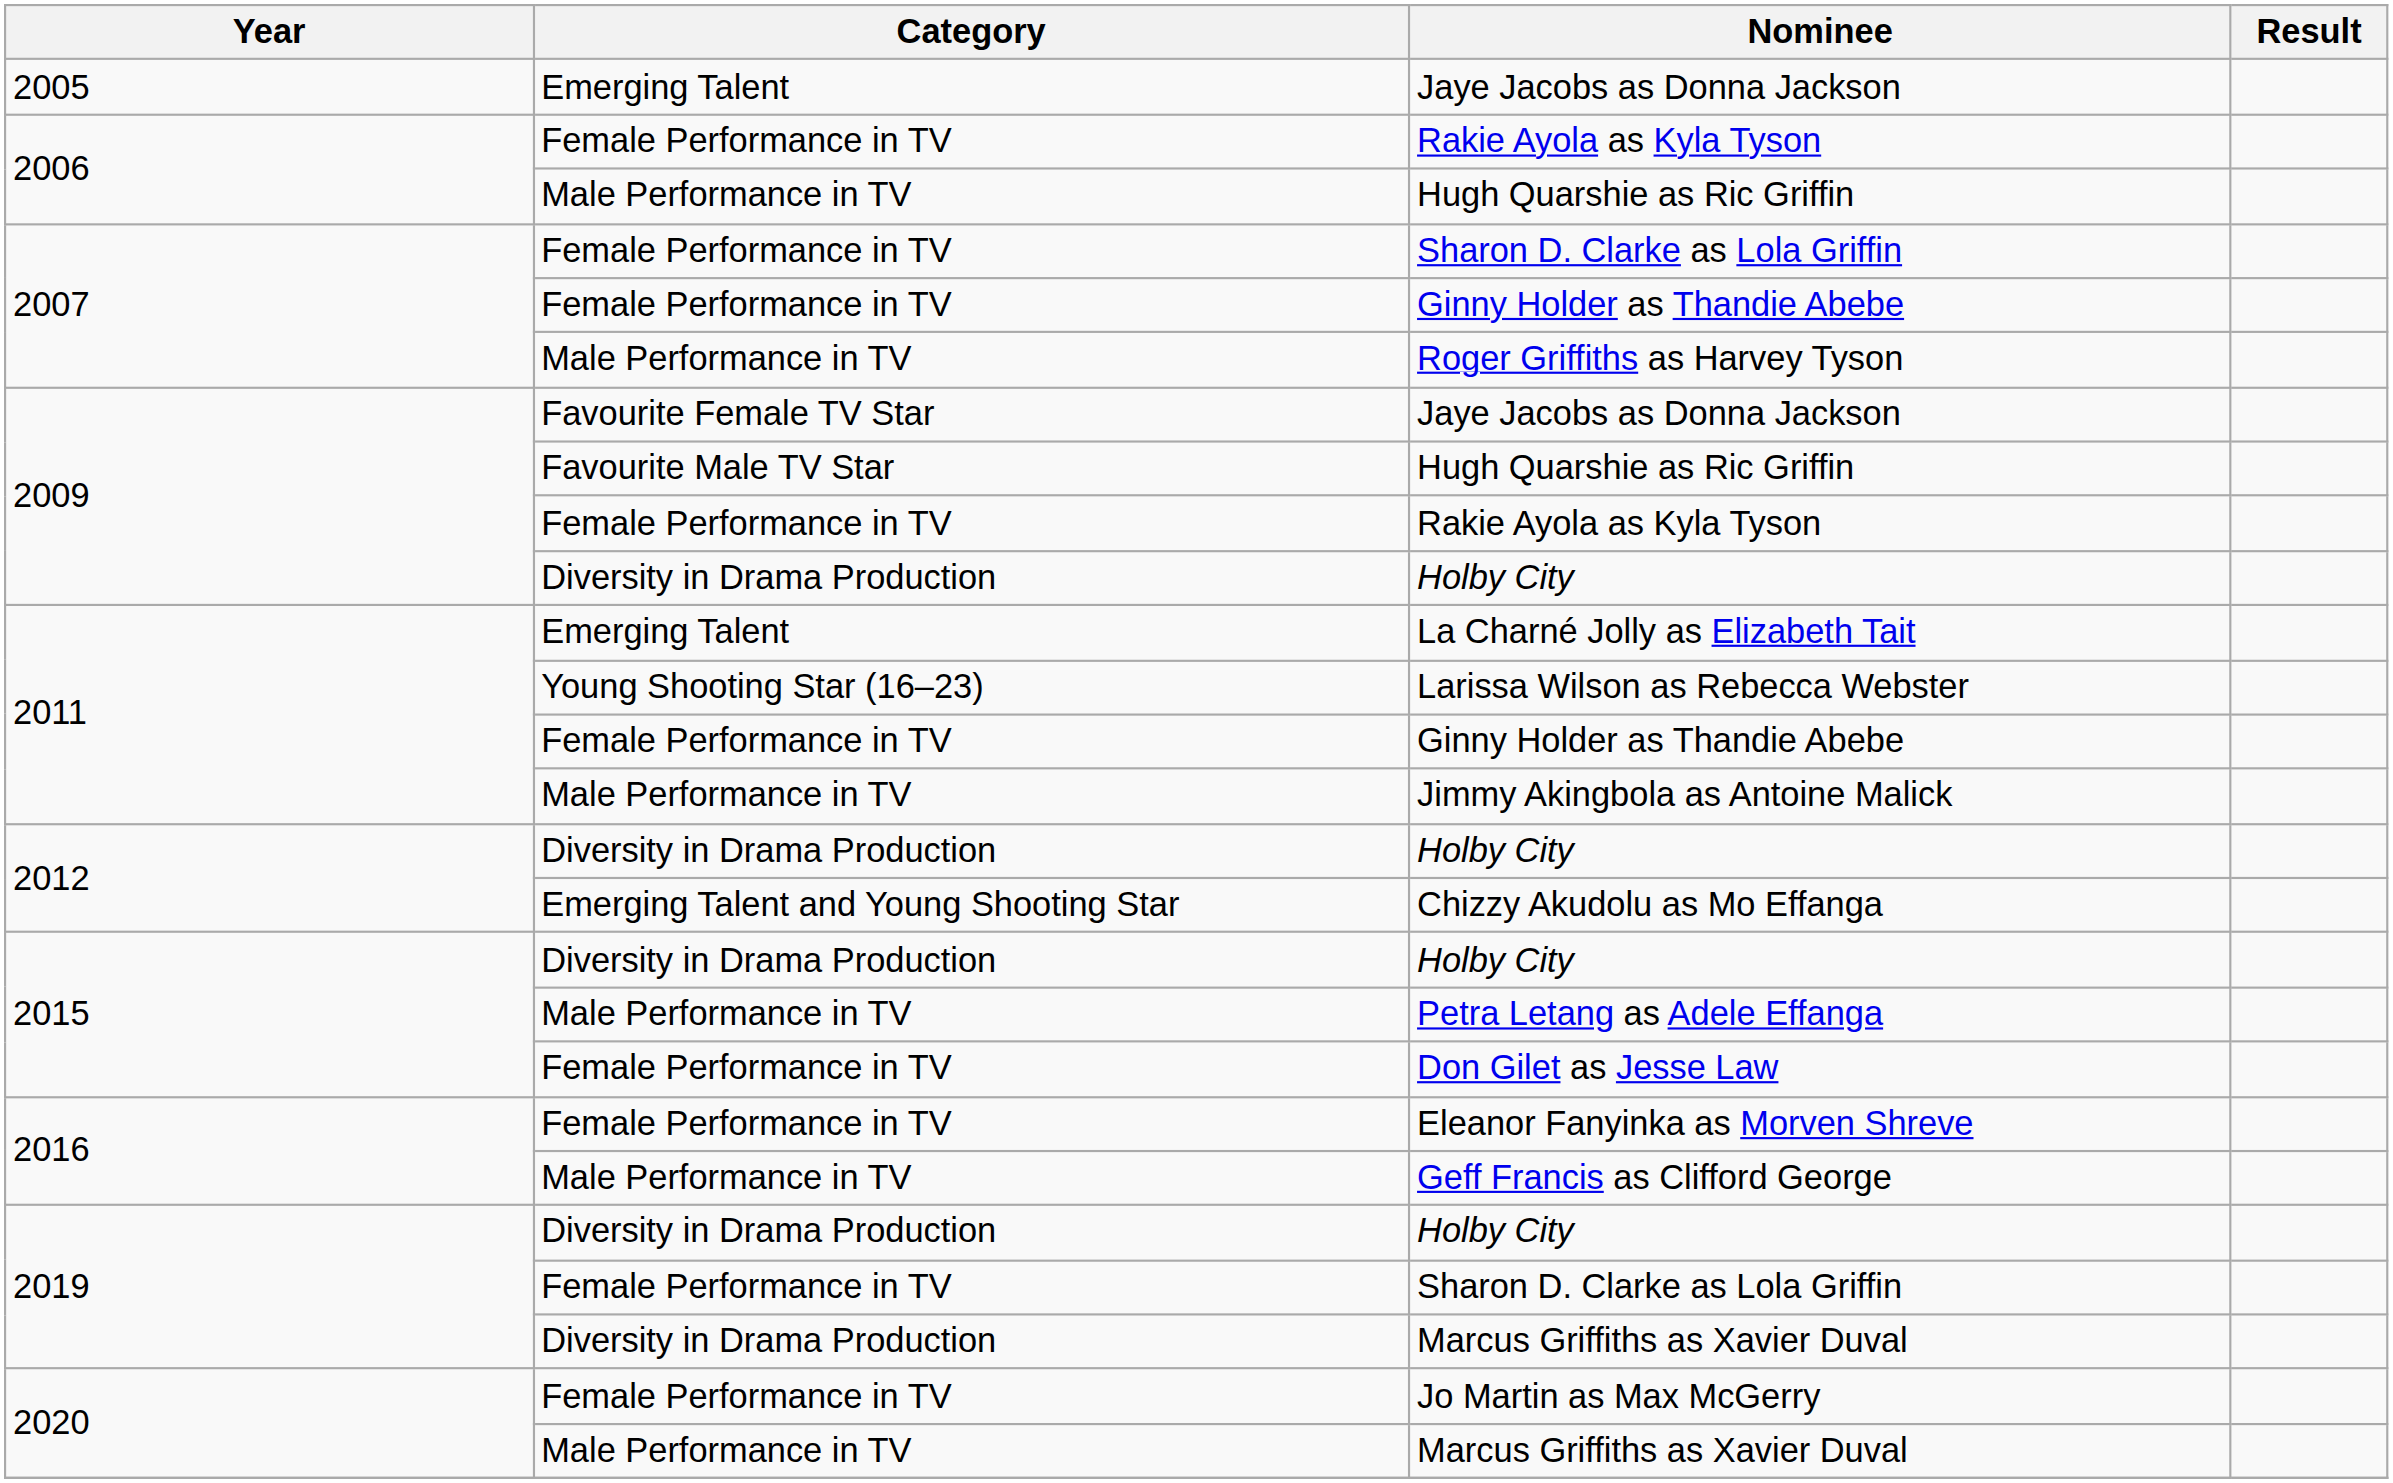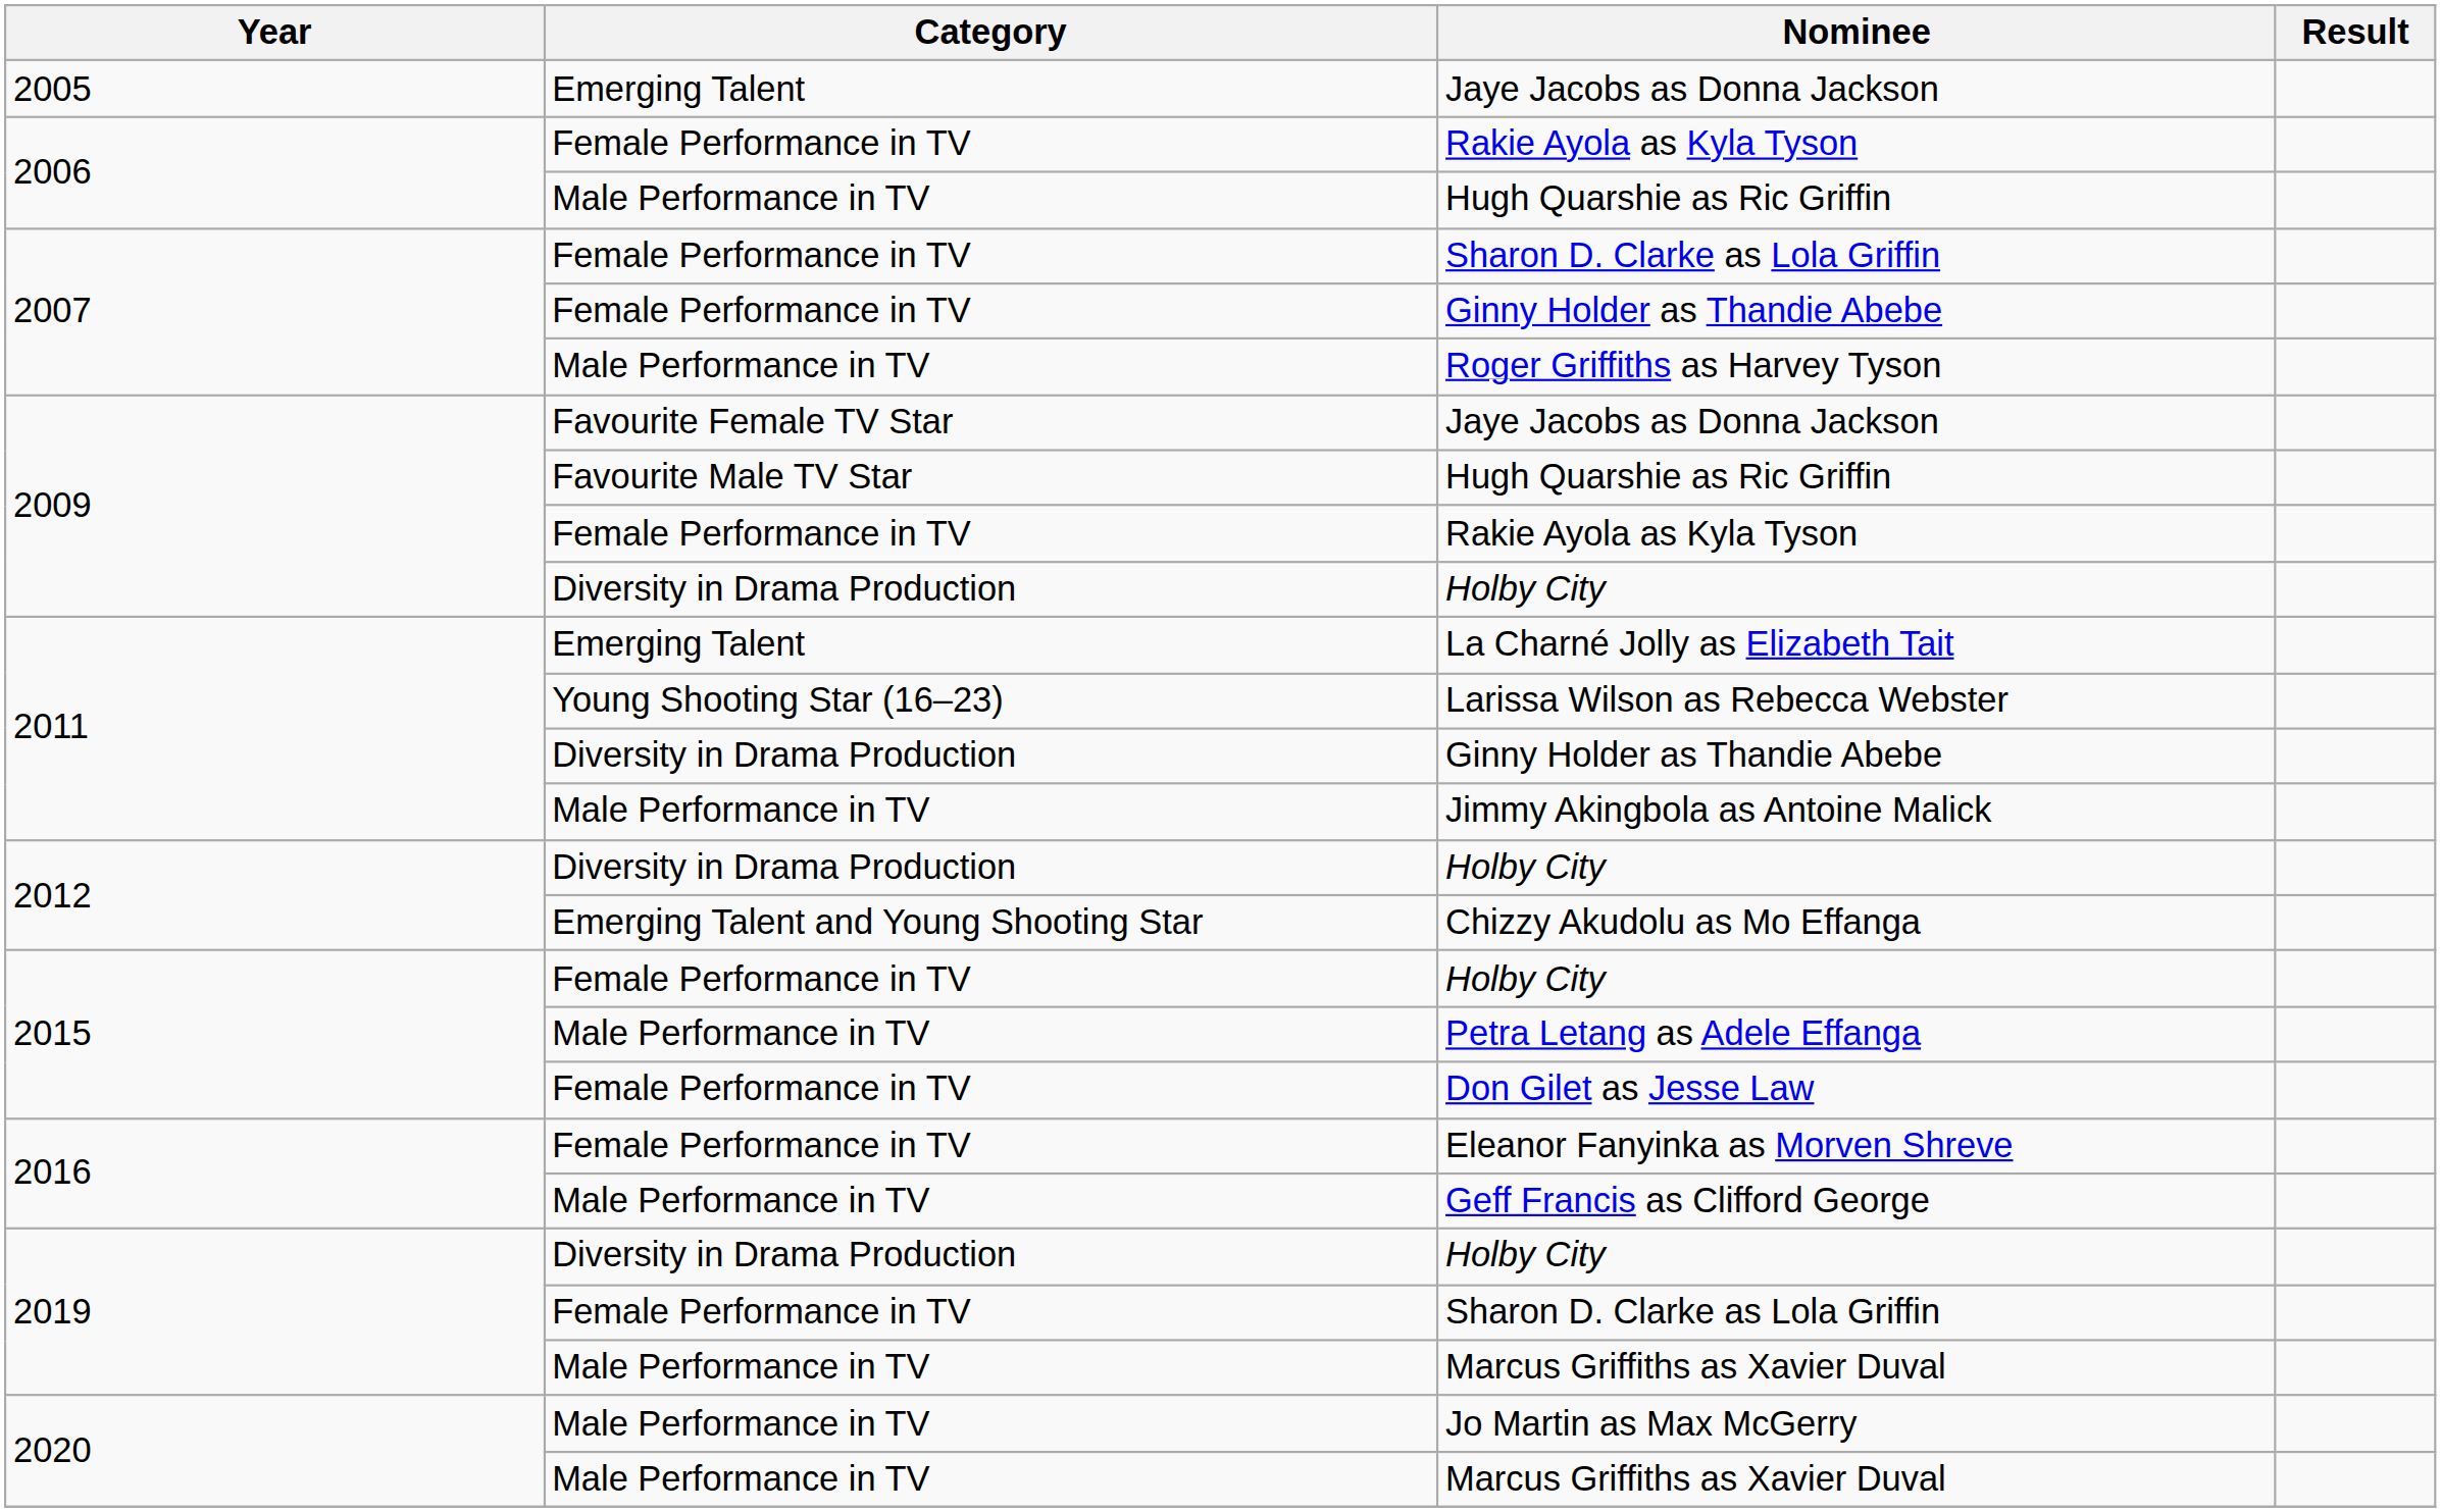2011 / Ginny Holder as Thandie Abebe | Category: Female Performance in TV -> Diversity in Drama Production
2015 / Holby City | Category: Diversity in Drama Production -> Female Performance in TV
2019 / Marcus Griffiths as Xavier Duval | Category: Diversity in Drama Production -> Male Performance in TV
Jo Martin as Max McGerry | Category: Female Performance in TV -> Male Performance in TV
